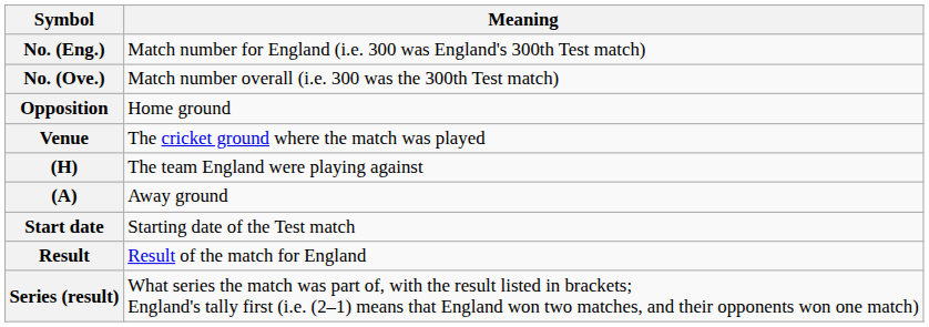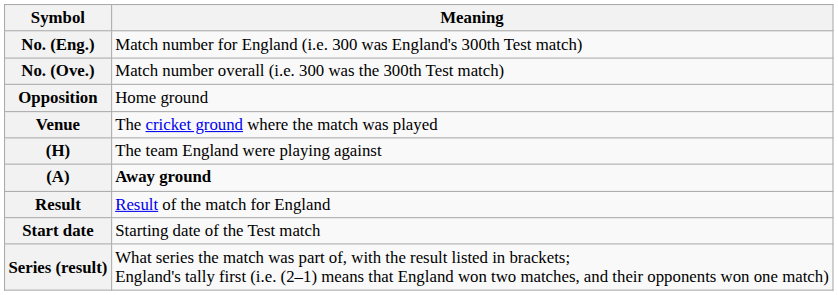(A) | Meaning: normal -> bold
rows swapped: Start date <-> Result
